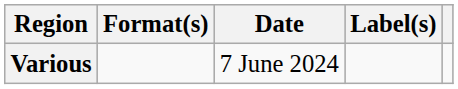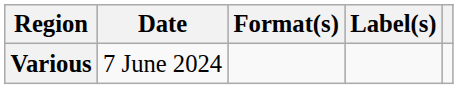columns swapped: Date <-> Format(s)
